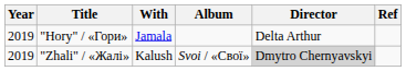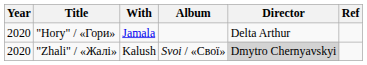"Hory" / «Гори» | Year: 2019 -> 2020
"Zhali" / «Жалі» | Year: 2019 -> 2020
